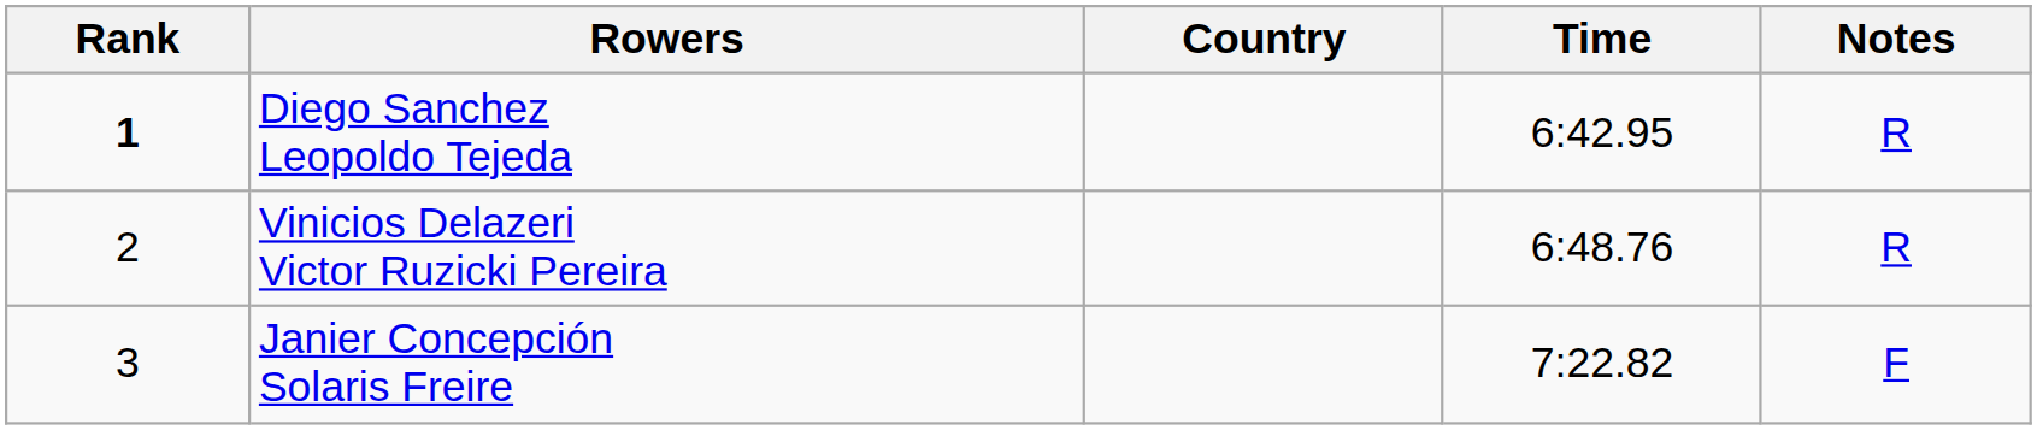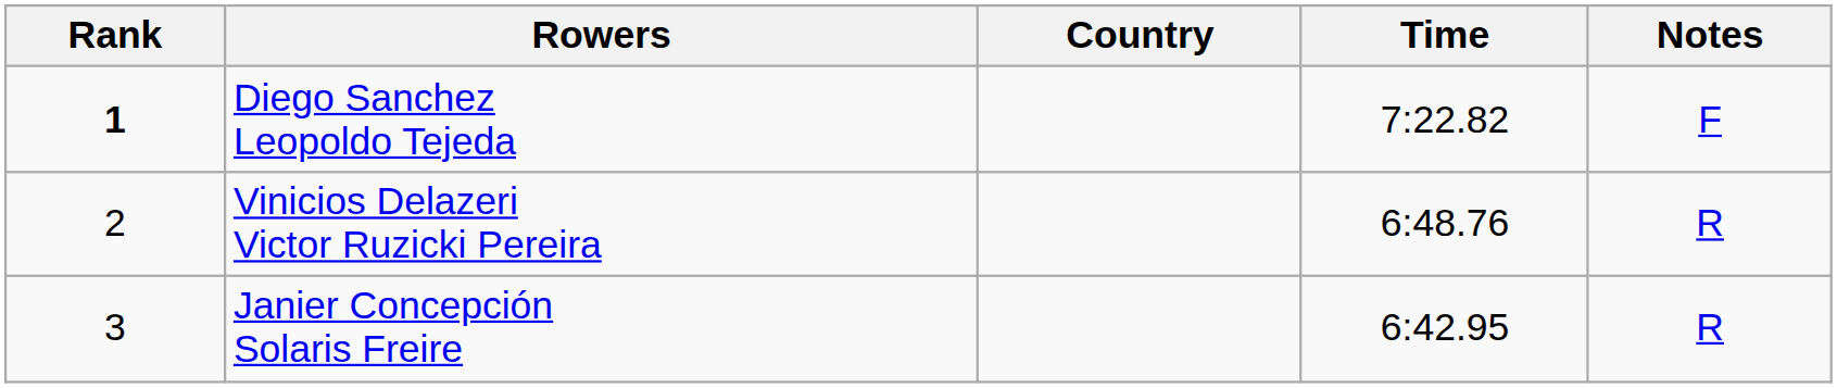Diego Sanchez Leopoldo Tejeda | Time: 6:42.95 -> 7:22.82
Diego Sanchez Leopoldo Tejeda | Notes: R -> F
Janier Concepción Solaris Freire | Time: 7:22.82 -> 6:42.95
Janier Concepción Solaris Freire | Notes: F -> R
